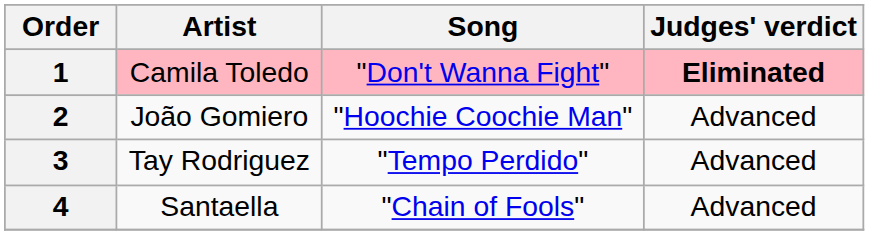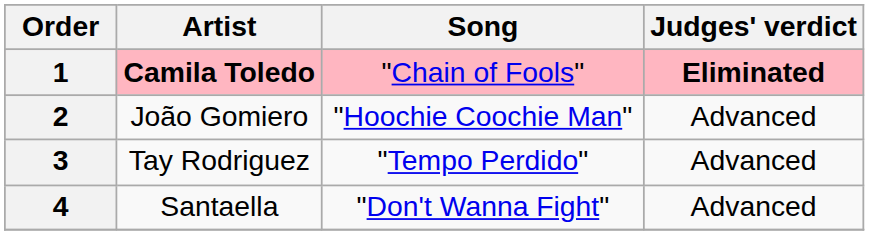1 | Artist: normal -> bold
1 | Song: "Don't Wanna Fight" -> "Chain of Fools"
4 | Song: "Chain of Fools" -> "Don't Wanna Fight"
